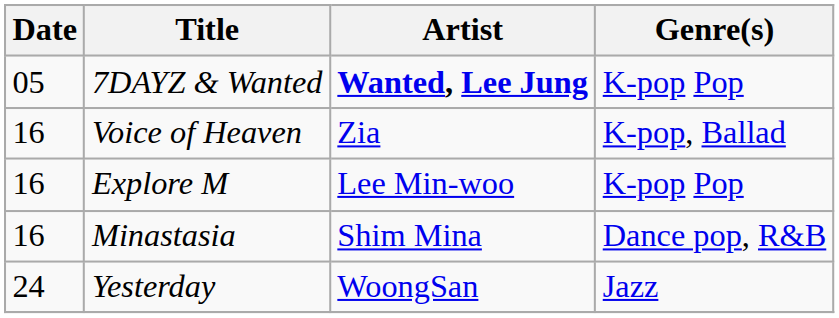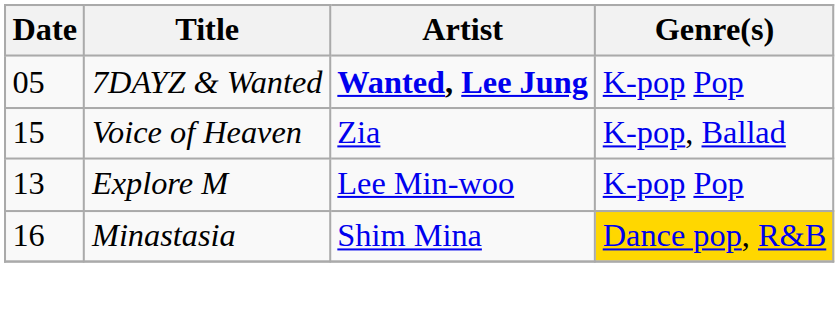Voice of Heaven | Date: 16 -> 15
Explore M | Date: 16 -> 13
Minastasia | Genre(s): no background -> gold background
- row: 24 | Yesterday | WoongSan | Jazz
